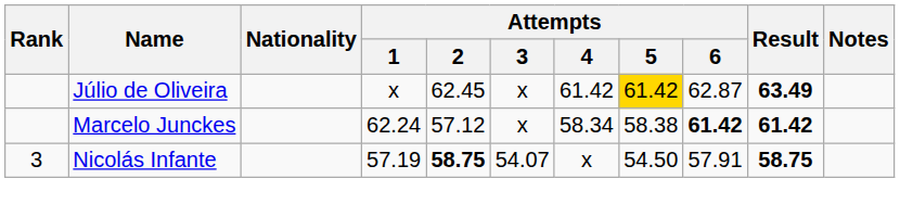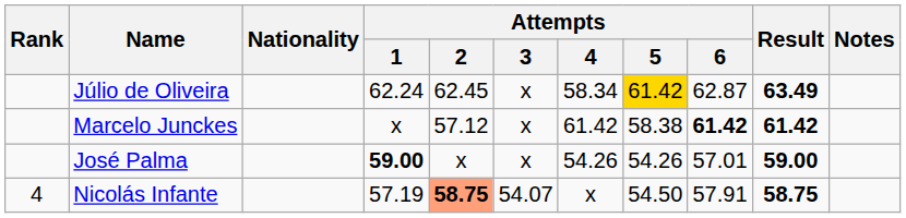Júlio de Oliveira | Attempts / 1: x -> 62.24
Júlio de Oliveira | Attempts / 4: 61.42 -> 58.34
Marcelo Junckes | Attempts / 1: 62.24 -> x
Marcelo Junckes | Attempts / 4: 58.34 -> 61.42
+ row: José Palma | 59.00 | x | x | 54.26 | 54.26 | 57.01 | 59.00
Nicolás Infante | Rank: 3 -> 4
Nicolás Infante | Attempts / 2: no background -> lightsalmon background
